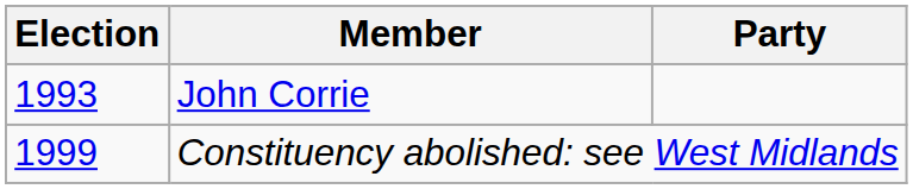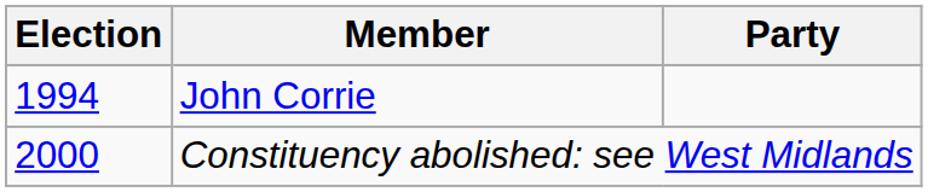John Corrie | Election: 1993 -> 1994
Constituency abolished: see West Midlands | Election: 1999 -> 2000
